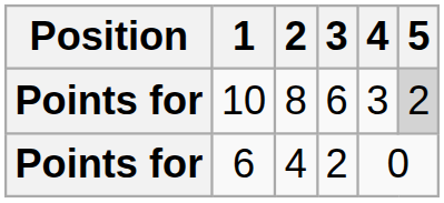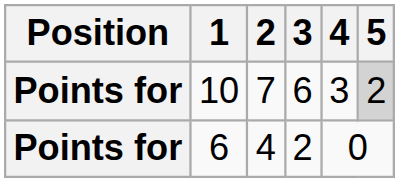10 | 2: 8 -> 7
